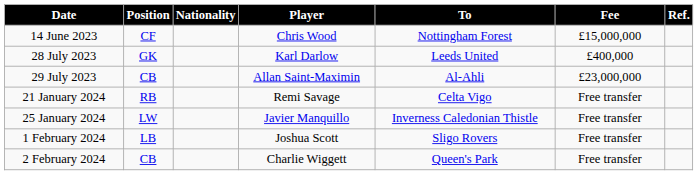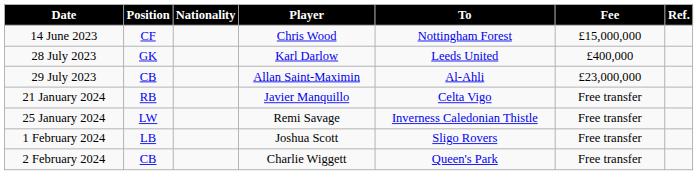21 January 2024 | Player: Remi Savage -> Javier Manquillo
25 January 2024 | Player: Javier Manquillo -> Remi Savage
